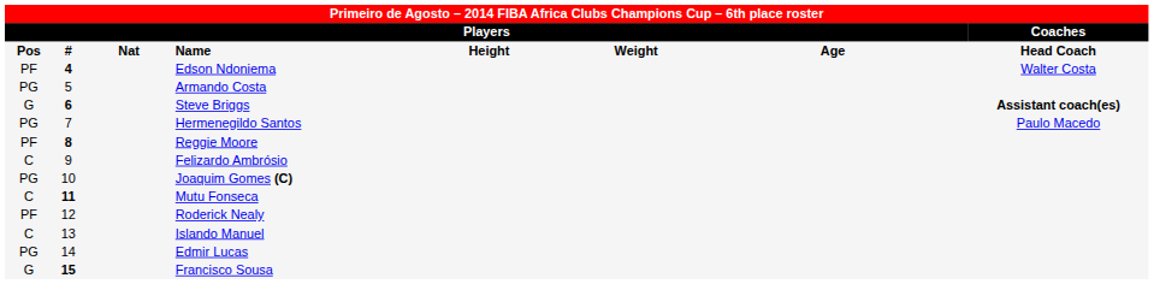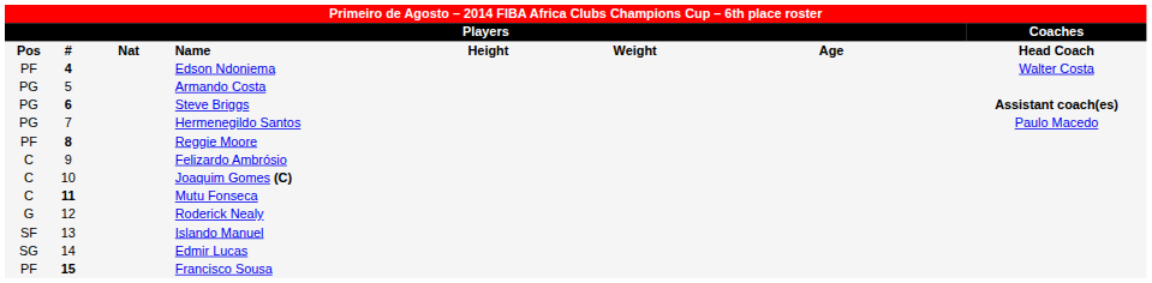Steve Briggs | column 1: G -> PG
Joaquim Gomes (C) | column 1: PG -> C
Roderick Nealy | column 1: PF -> G
Islando Manuel | column 1: C -> SF
Edmir Lucas | column 1: PG -> SG
Francisco Sousa | column 1: G -> PF
